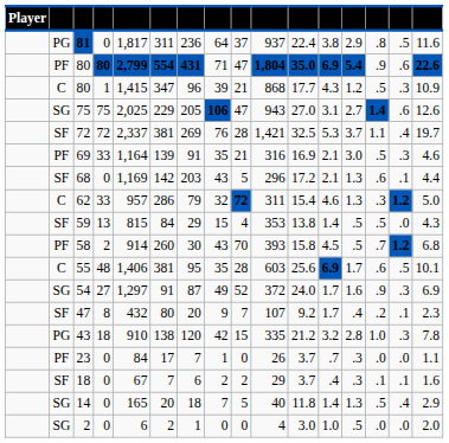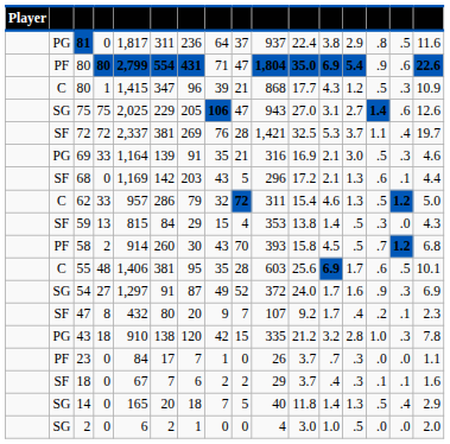69 | column 2: PF -> PG
62 | column 14: .3 -> .5
59 | column 14: .5 -> .3
